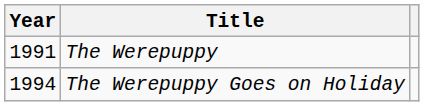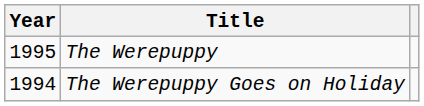The Werepuppy | Year: 1991 -> 1995
